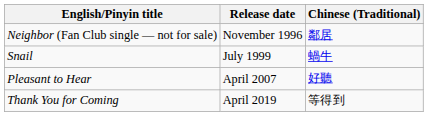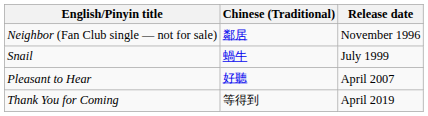columns swapped: Chinese (Traditional) <-> Release date
